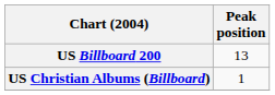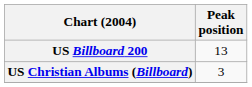US Christian Albums (Billboard) | Peak position: 1 -> 3
